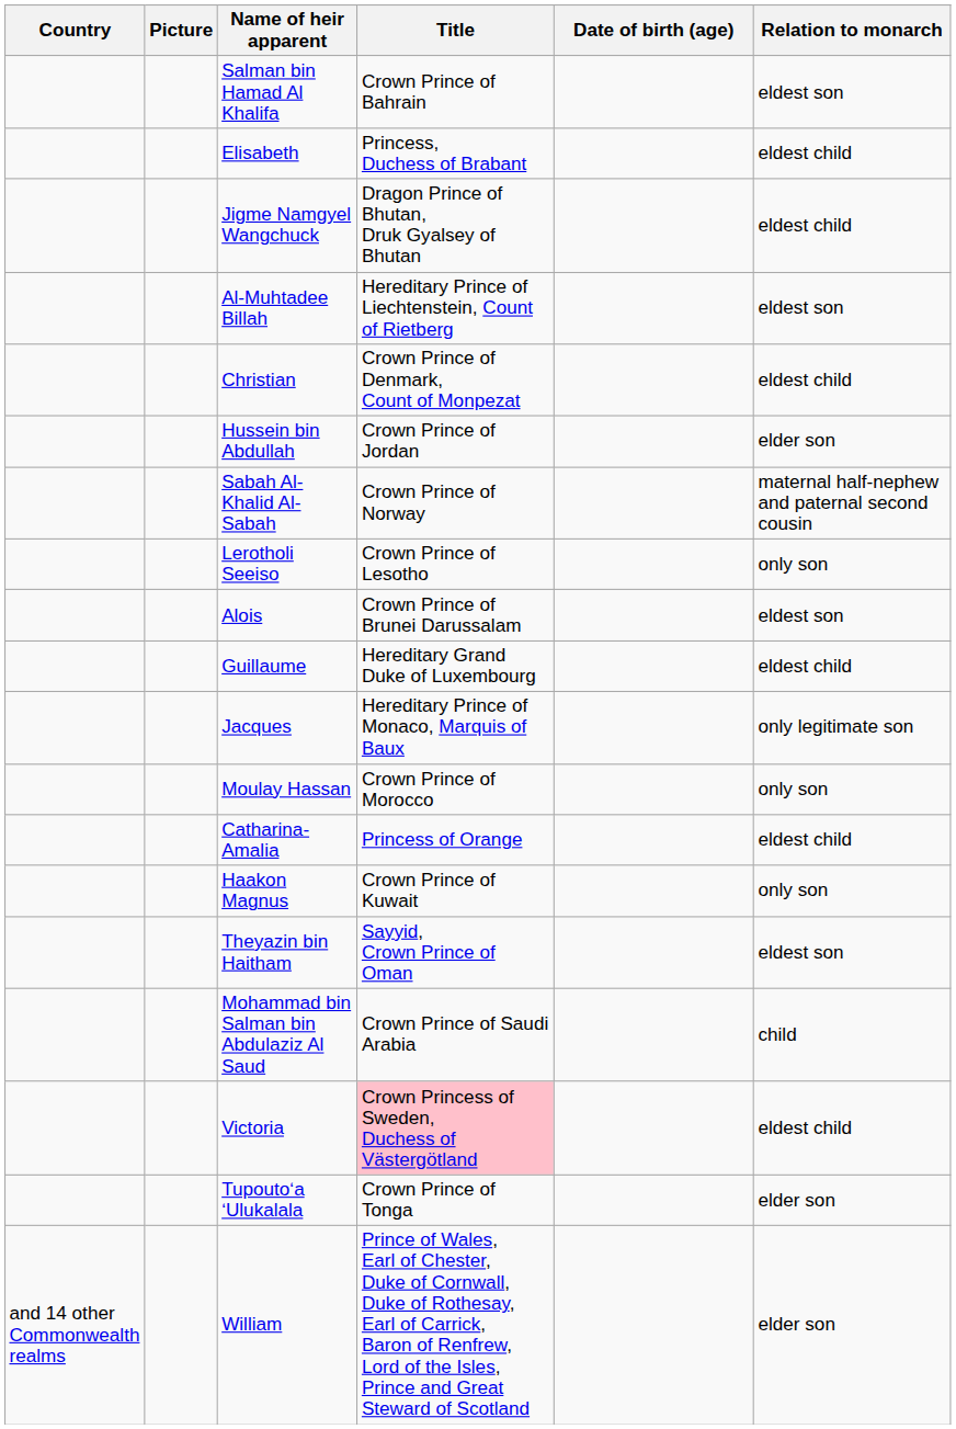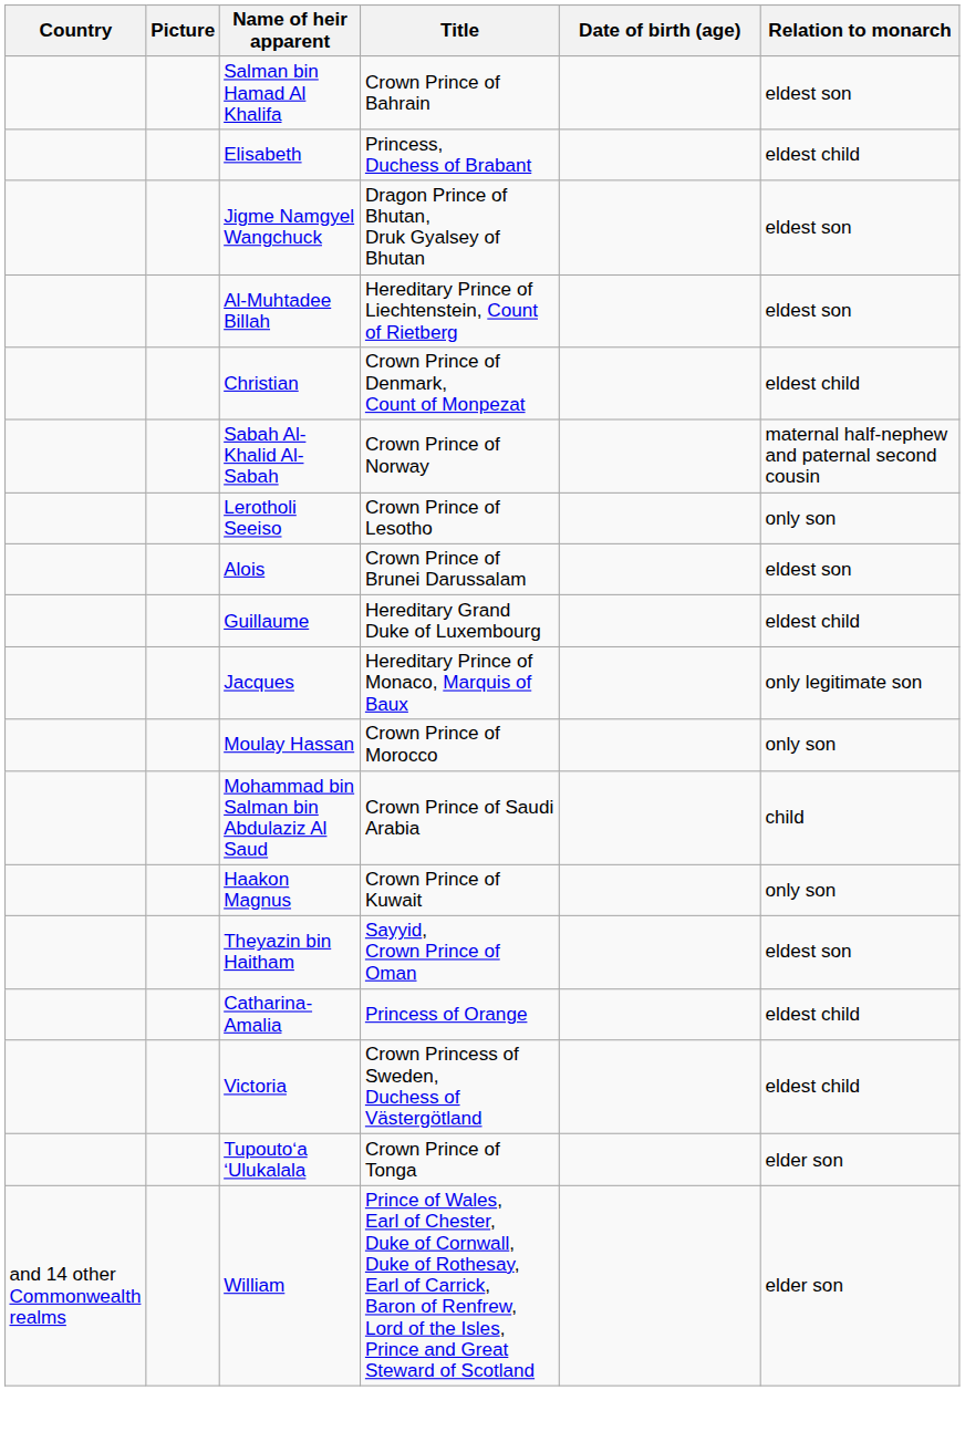Jigme Namgyel Wangchuck | Relation to monarch: eldest child -> eldest son
- row: Hussein bin Abdullah | Crown Prince of Jordan | elder son
rows swapped: Catharina-Amalia <-> Mohammad bin Salman bin Abdulaziz Al Saud
Victoria | Title: pink background -> no background
